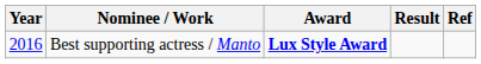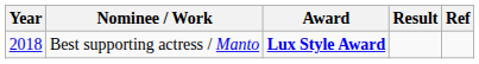Best supporting actress / Manto | Year: 2016 -> 2018
